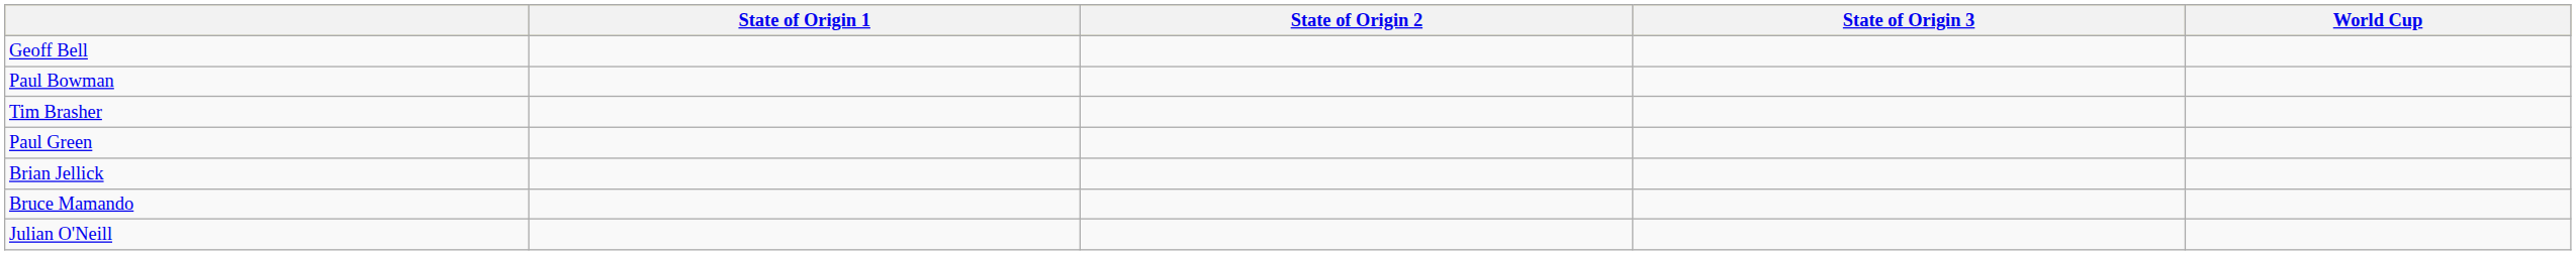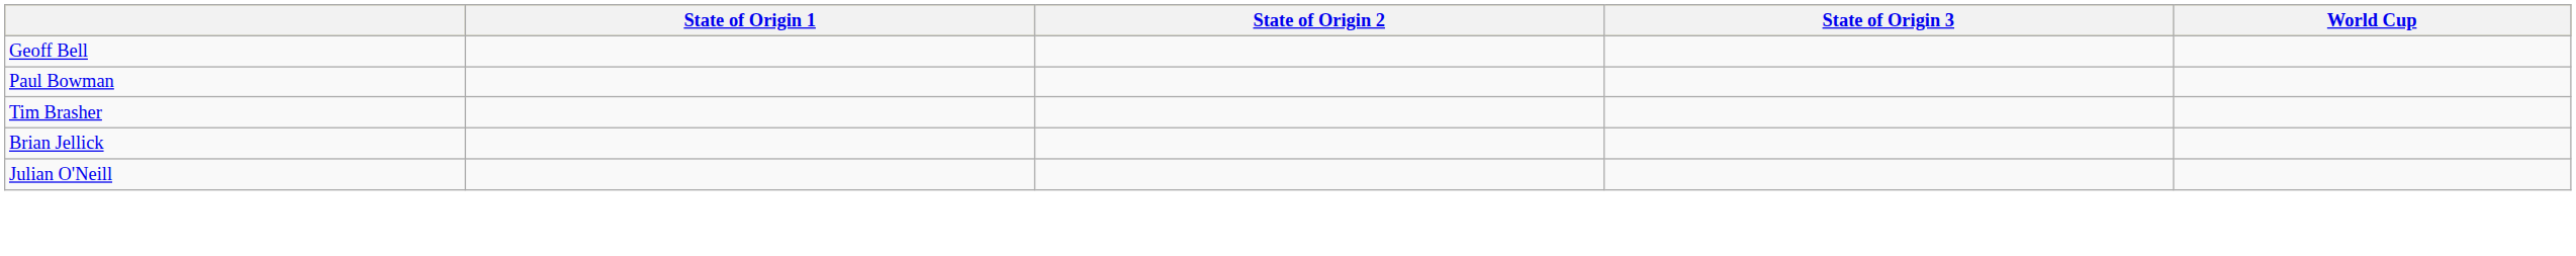- row: Paul Green
- row: Bruce Mamando
